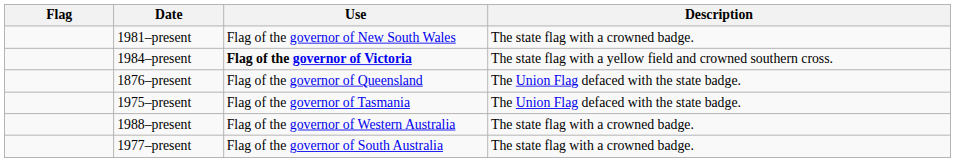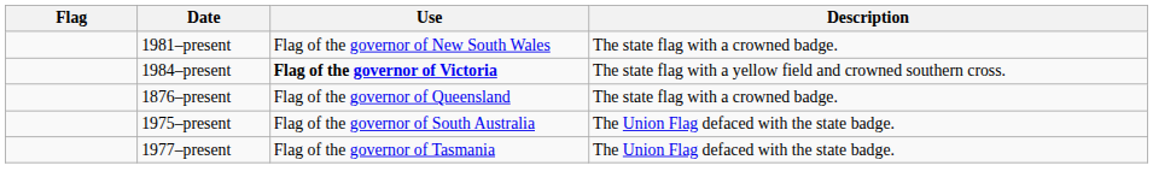1876–present | Description: The Union Flag defaced with the state badge. -> The state flag with a crowned badge.
1975–present | Use: Flag of the governor of Tasmania -> Flag of the governor of South Australia
- row: 1988–present | Flag of the governor of Western Australia | The state flag with a crowned badge.
1977–present | Use: Flag of the governor of South Australia -> Flag of the governor of Tasmania
1977–present | Description: The state flag with a crowned badge. -> The Union Flag defaced with the state badge.
